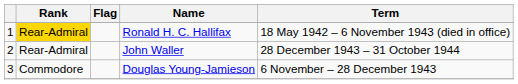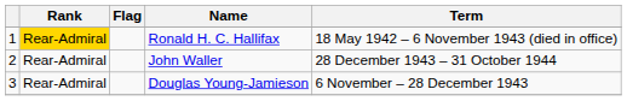Douglas Young-Jamieson | Rank: Commodore -> Rear-Admiral
